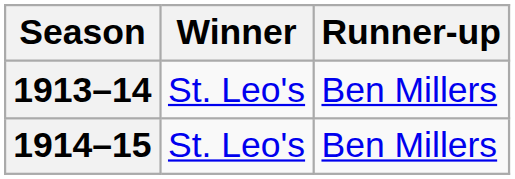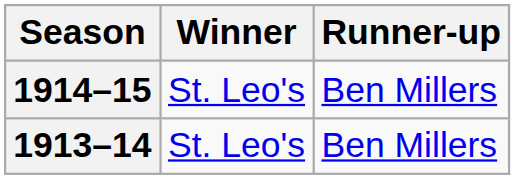rows swapped: 1913–14 <-> 1914–15
